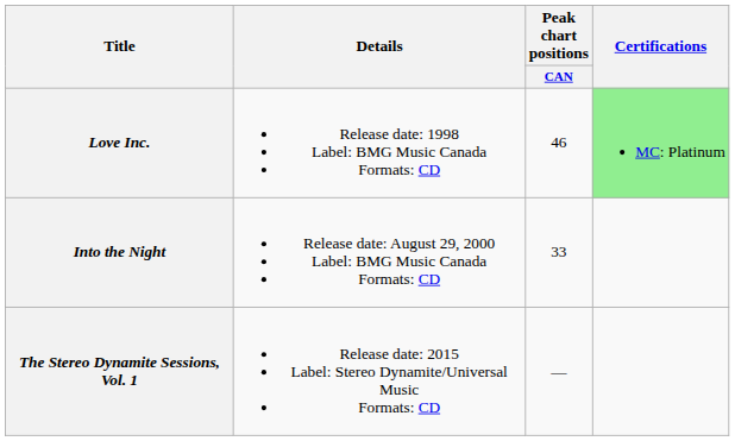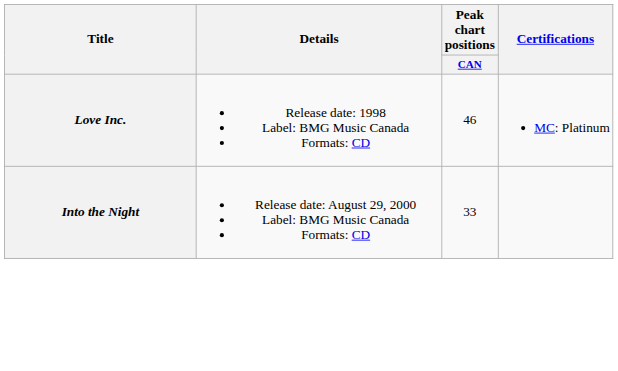Love Inc. | Certifications: lightgreen background -> no background
- row: The Stereo Dynamite Sessions, Vol. 1 | Release date: 2015 Label: Stereo Dynamite/Universal Music Formats: CD | —
